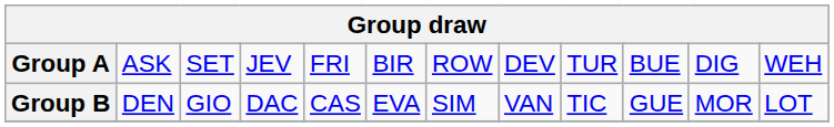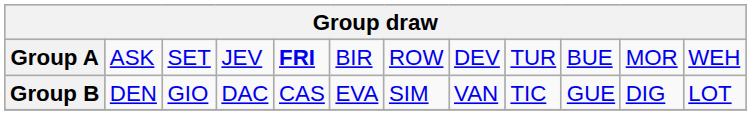Group A | column 5: normal -> bold
Group A | column 11: DIG -> MOR
Group B | column 11: MOR -> DIG
